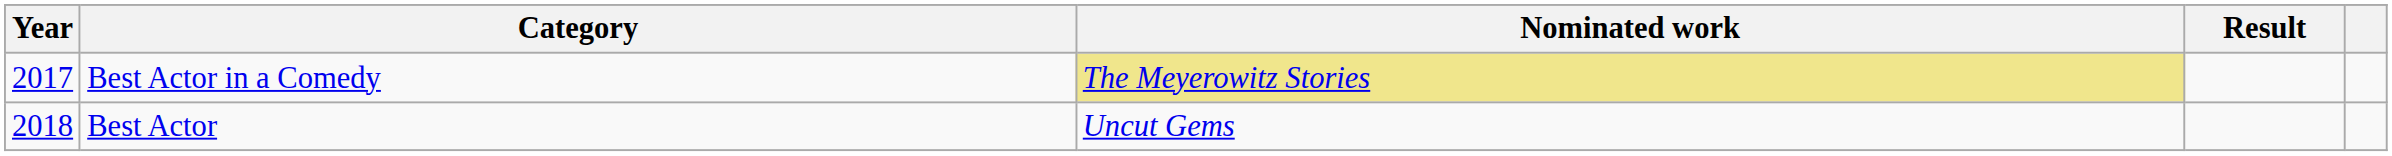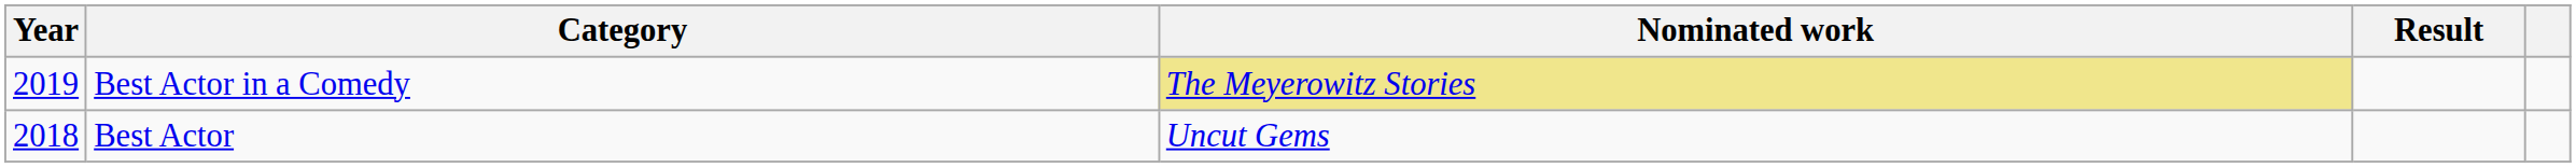Best Actor in a Comedy | Year: 2017 -> 2019
